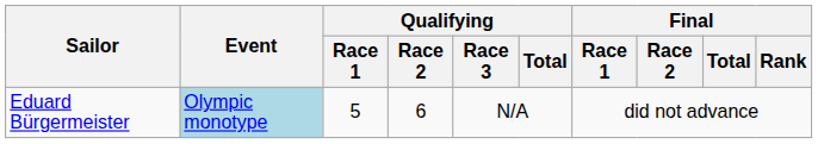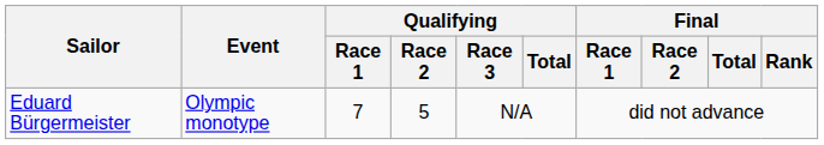Eduard Bürgermeister | Event: lightblue background -> no background
Eduard Bürgermeister | Qualifying / Race 1: 5 -> 7
Eduard Bürgermeister | Qualifying / Race 2: 6 -> 5
